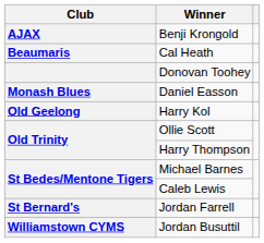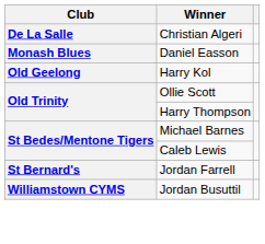- row: AJAX | Benji Krongold
- row: Beaumaris | Cal Heath
+ row: De La Salle | Christian Algeri
- row: Donovan Toohey
